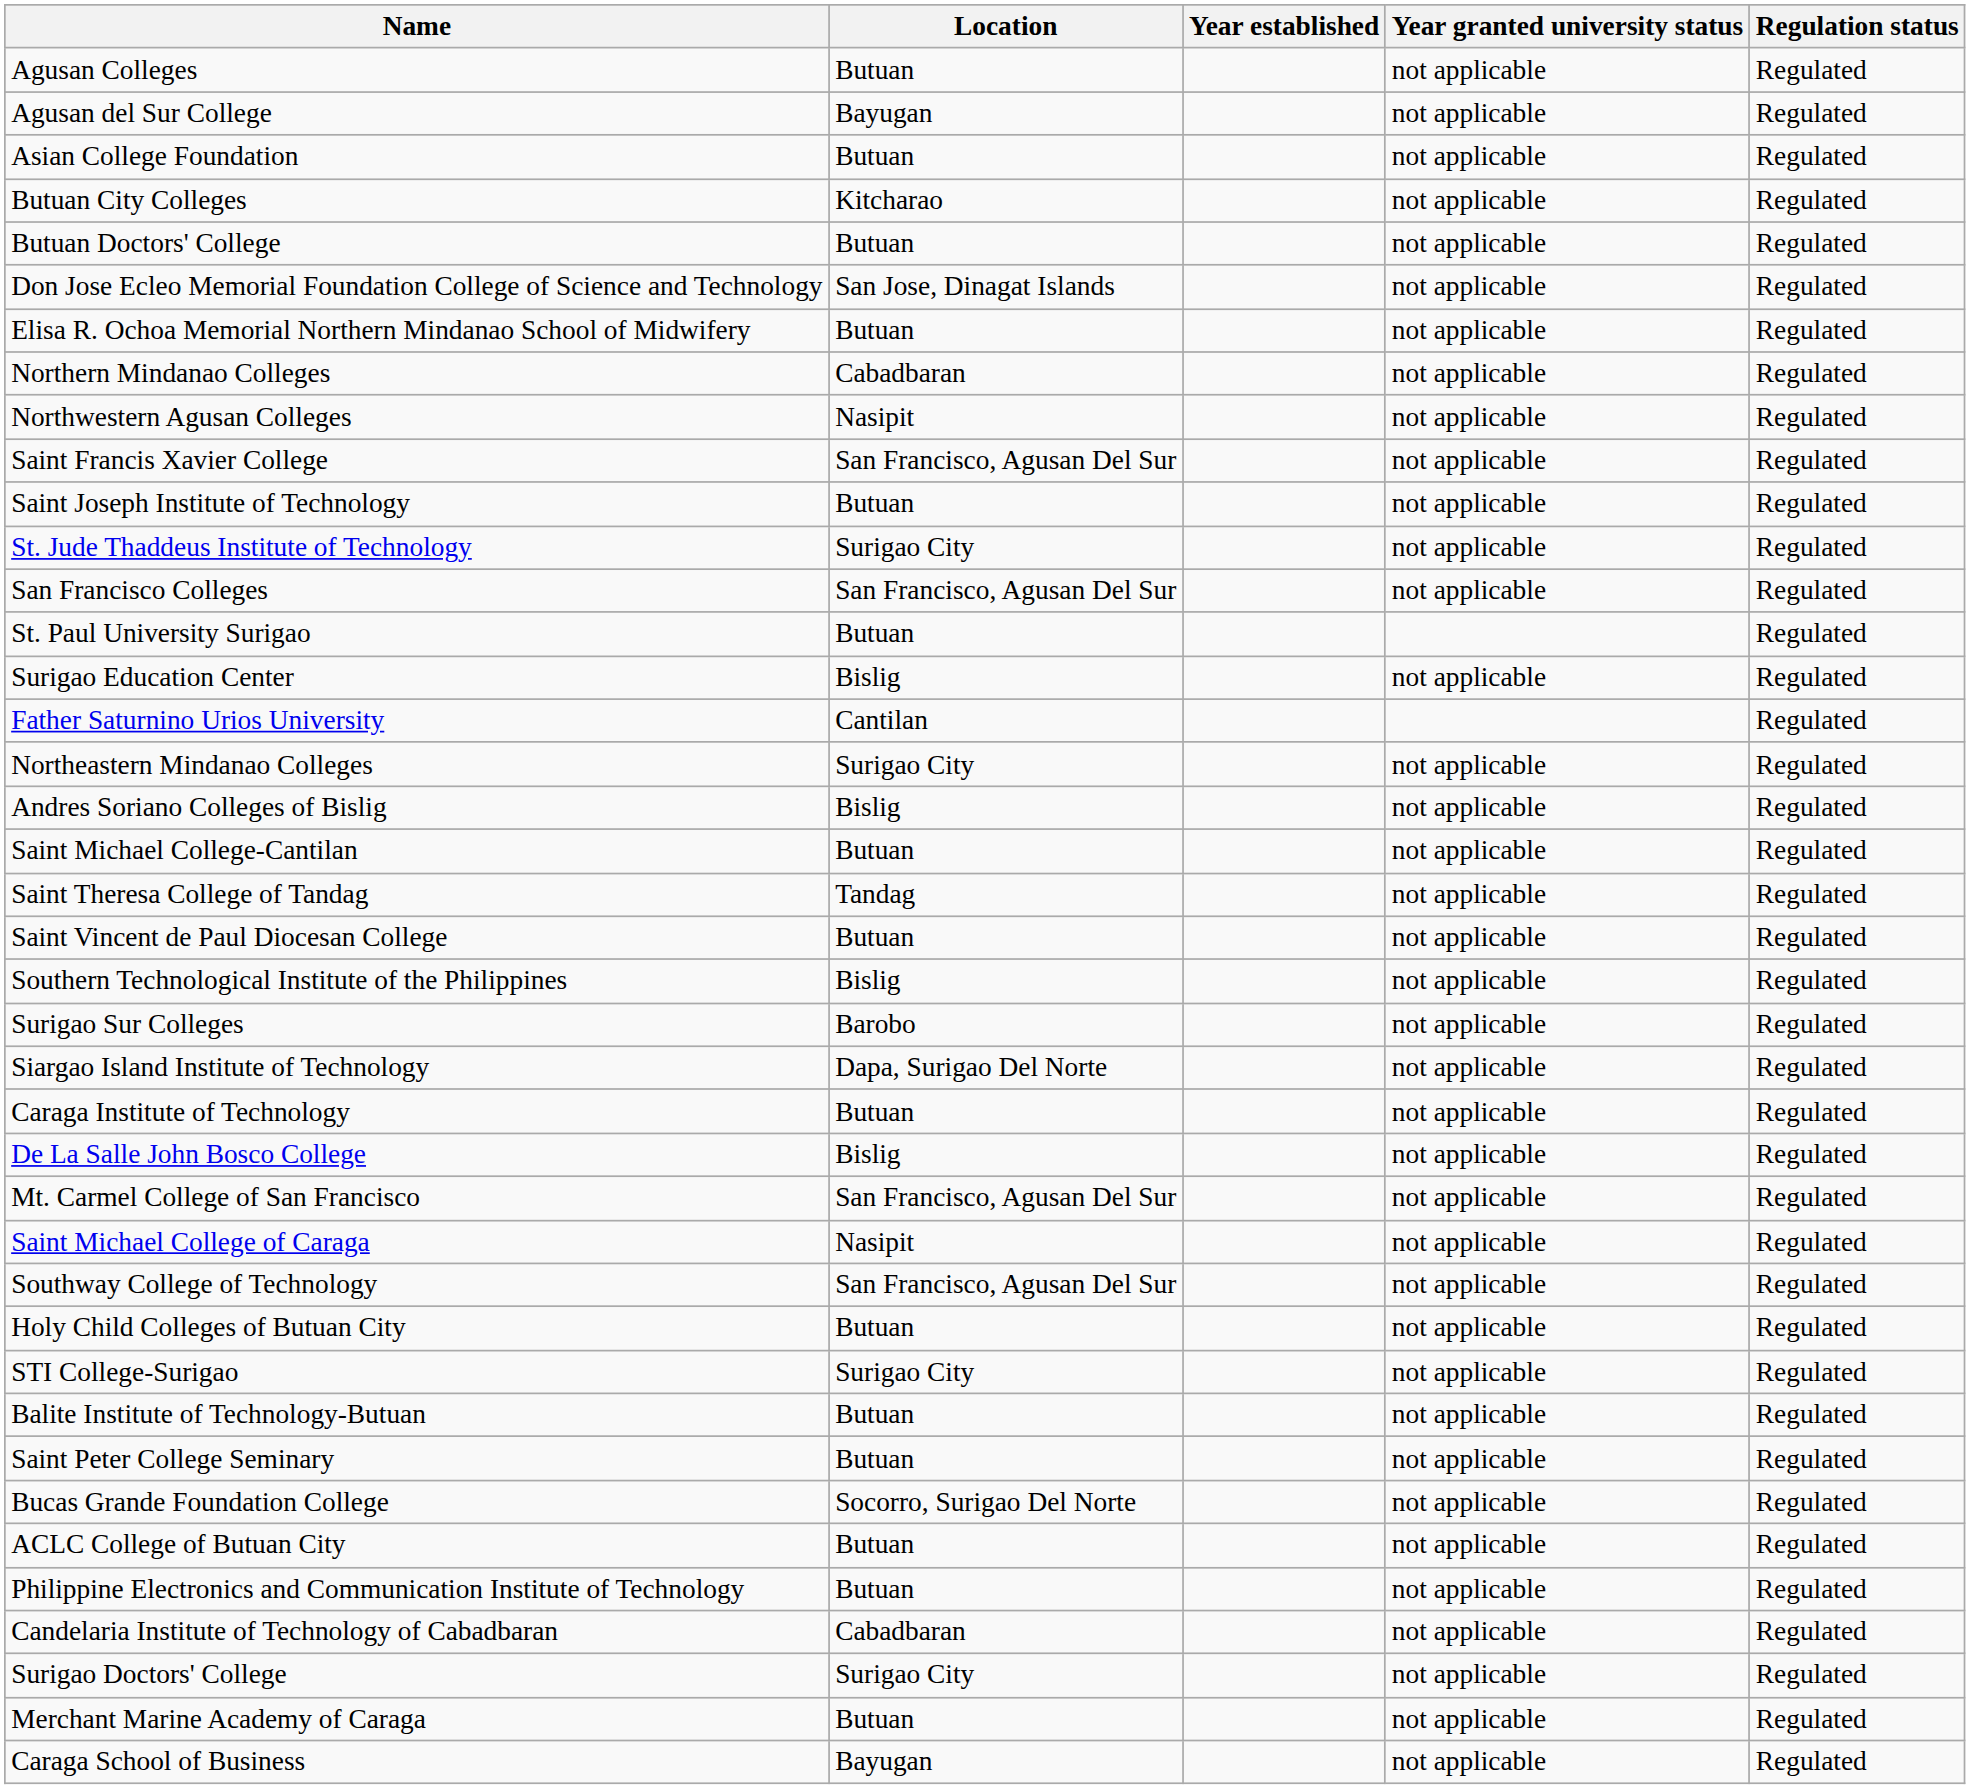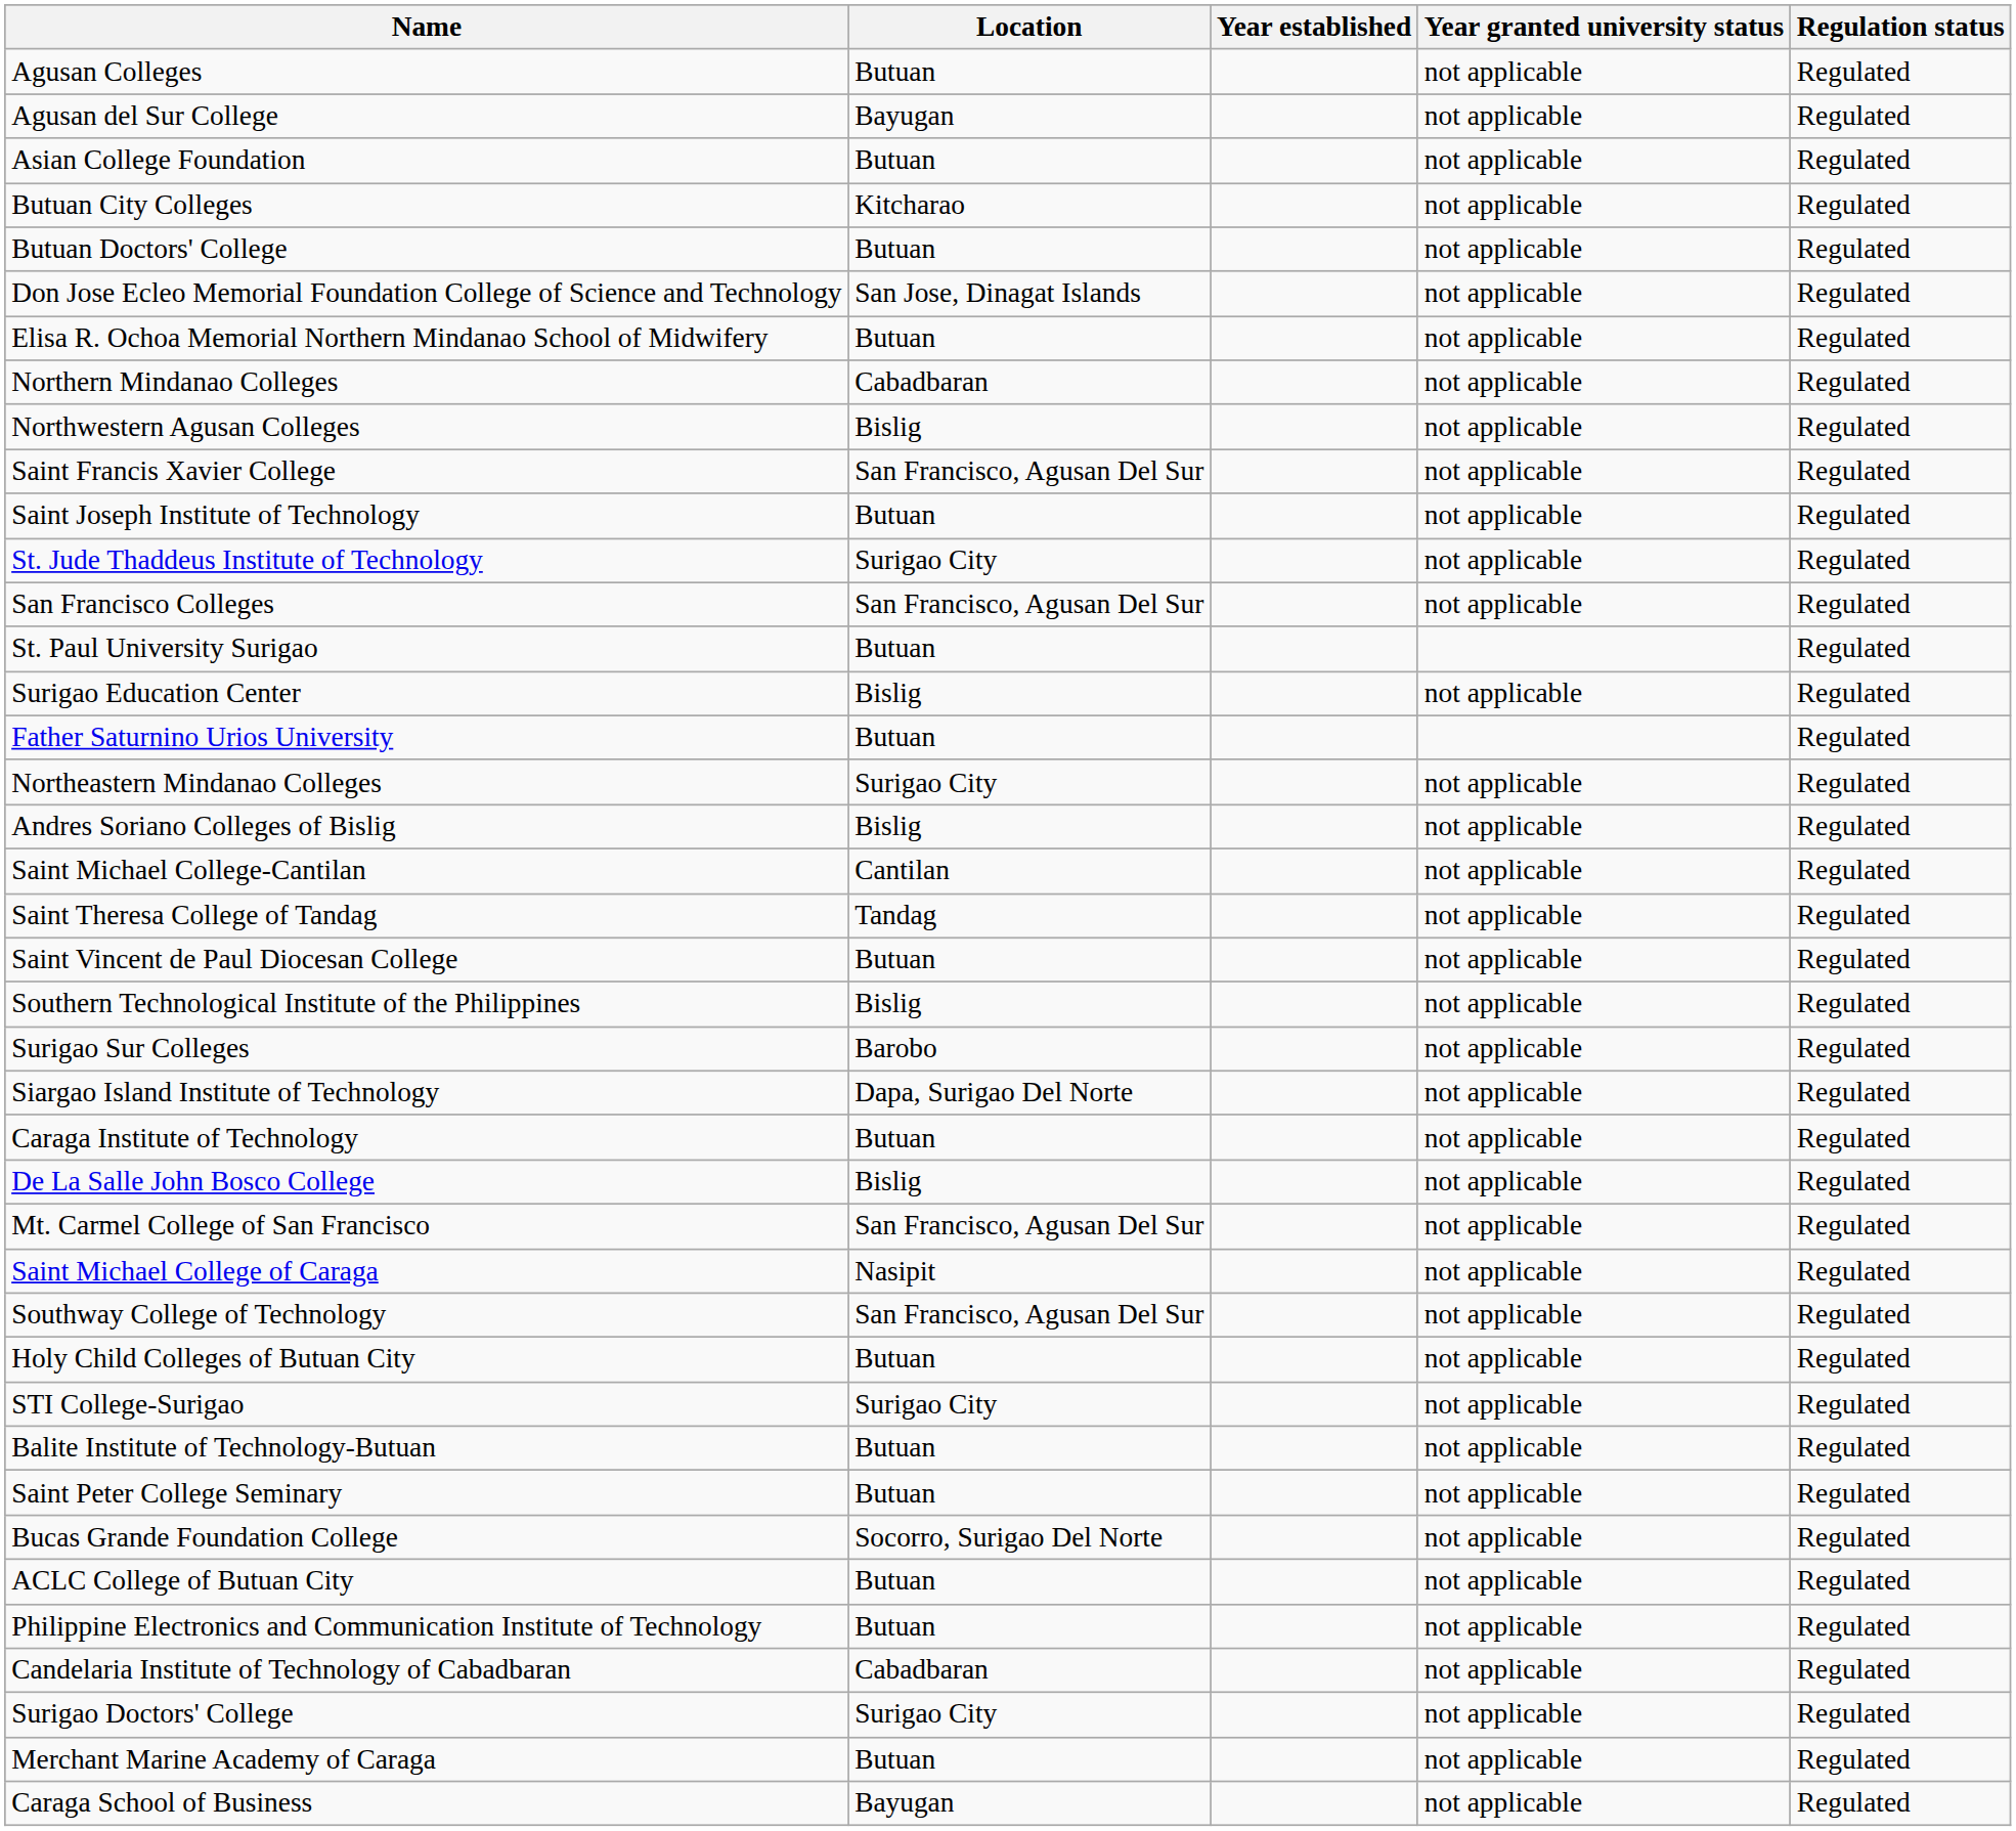Northwestern Agusan Colleges | Location: Nasipit -> Bislig
Father Saturnino Urios University | Location: Cantilan -> Butuan
Saint Michael College-Cantilan | Location: Butuan -> Cantilan
